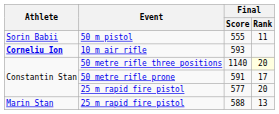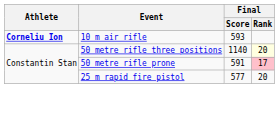- row: Sorin Babii | 50 m pistol | 555 | 11
591 | Final / Rank: no background -> pink background
- row: Marin Stan | 25 m rapid fire pistol | 588 | 13
